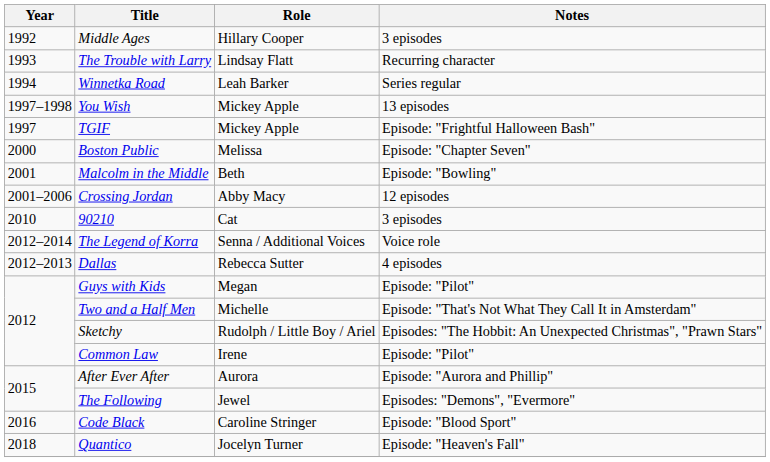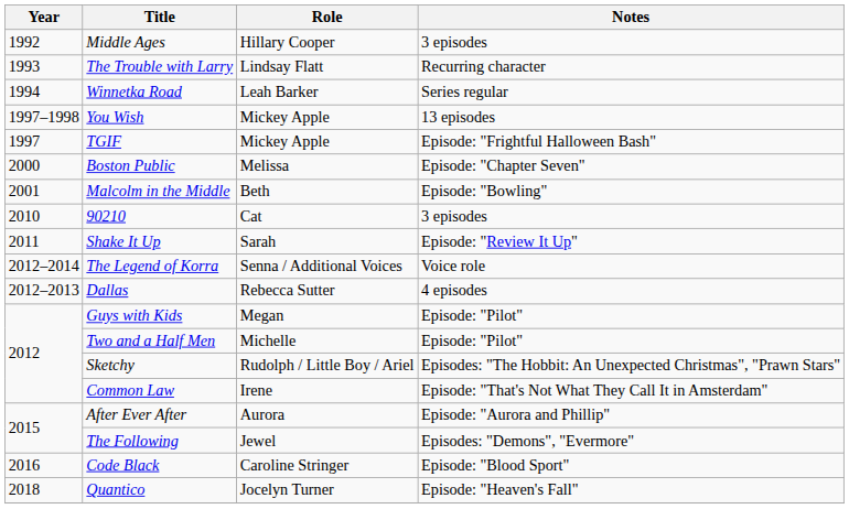- row: 2001–2006 | Crossing Jordan | Abby Macy | 12 episodes
+ row: 2011 | Shake It Up | Sarah | Episode: "Review It Up"
Two and a Half Men | Notes: Episode: "That's Not What They Call It in Amsterdam" -> Episode: "Pilot"
Common Law | Notes: Episode: "Pilot" -> Episode: "That's Not What They Call It in Amsterdam"
